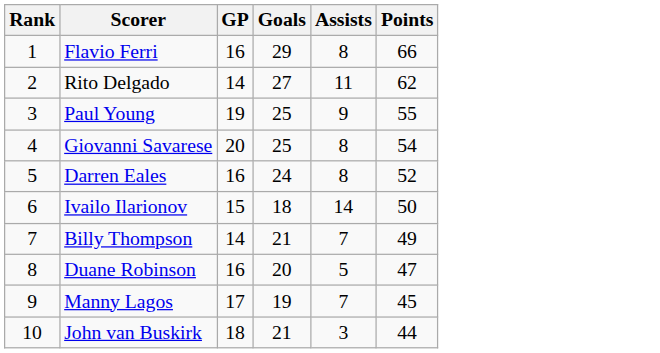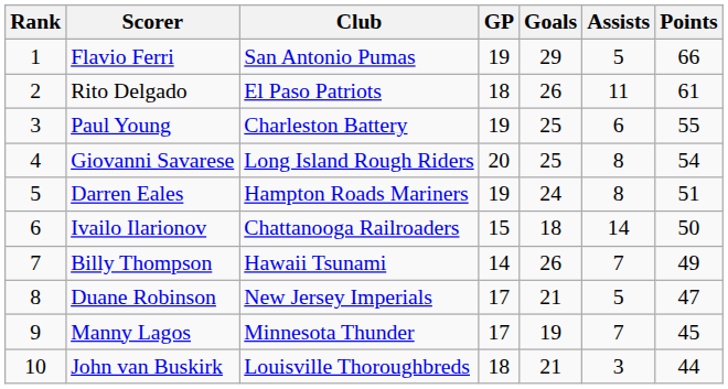+ column: Club | San Antonio Pumas | El Paso Patriots | Charleston Battery | Long Island Rough Riders | Hampton Roads Mariners | Chattanooga Railroaders | Hawaii Tsunami | New Jersey Imperials | Minnesota Thunder | Louisville Thoroughbreds
Flavio Ferri | GP: 16 -> 19
Flavio Ferri | Assists: 8 -> 5
Rito Delgado | GP: 14 -> 18
Rito Delgado | Goals: 27 -> 26
Rito Delgado | Points: 62 -> 61
Paul Young | Assists: 9 -> 6
Darren Eales | GP: 16 -> 19
Darren Eales | Points: 52 -> 51
Billy Thompson | Goals: 21 -> 26
Duane Robinson | GP: 16 -> 17
Duane Robinson | Goals: 20 -> 21
